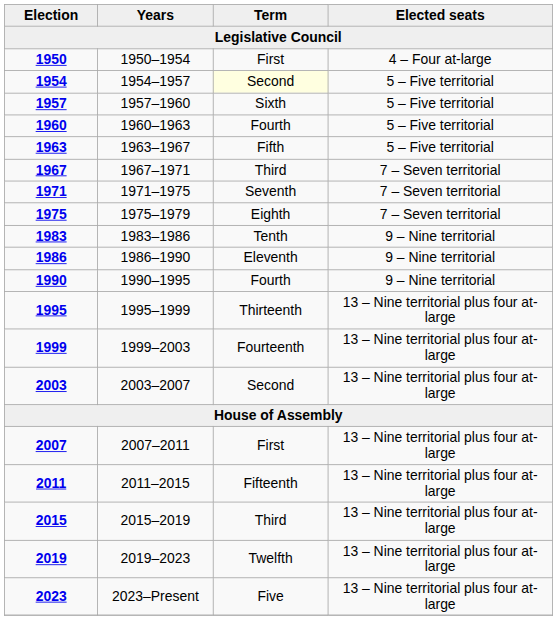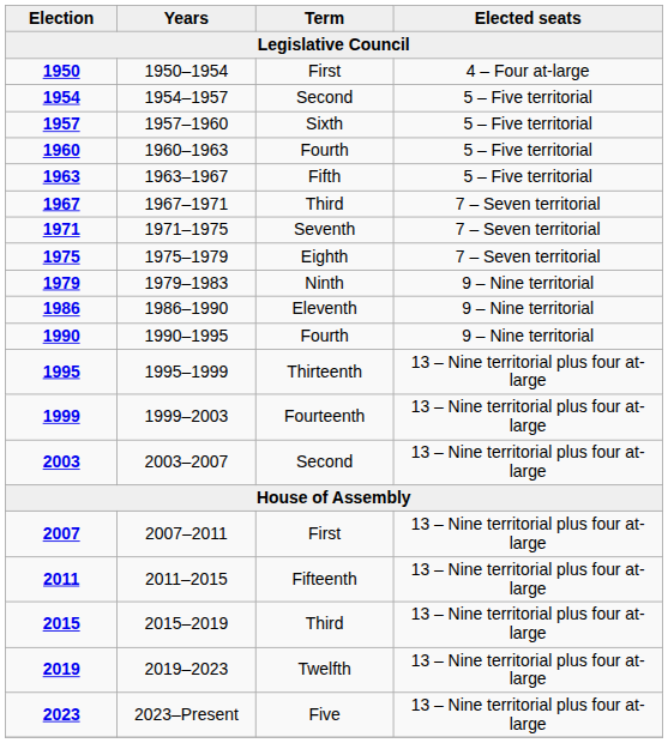1954 | Term: lightyellow background -> no background
+ row: 1979 | 1979–1983 | Ninth | 9 – Nine territorial
- row: 1983 | 1983–1986 | Tenth | 9 – Nine territorial
